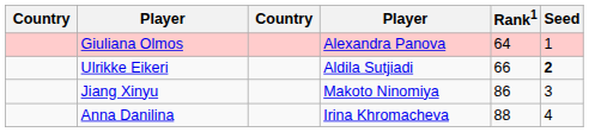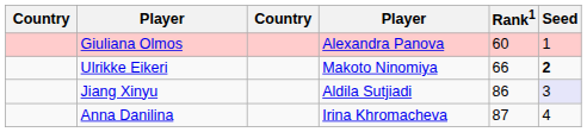Giuliana Olmos | Rank1: 64 -> 60
Ulrikke Eikeri | column 4: Aldila Sutjiadi -> Makoto Ninomiya
Jiang Xinyu | column 4: Makoto Ninomiya -> Aldila Sutjiadi
Jiang Xinyu | Seed: no background -> lavender background
Anna Danilina | Rank1: 88 -> 87
